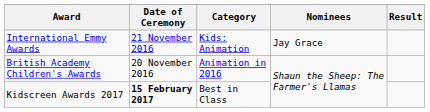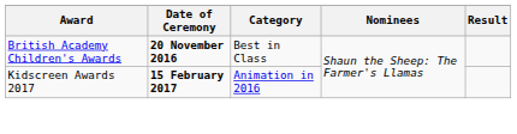- row: International Emmy Awards | 21 November 2016 | Kids: Animation | Jay Grace
British Academy Children's Awards | Date of Ceremony: normal -> bold
British Academy Children's Awards | Category: Animation in 2016 -> Best in Class
Kidscreen Awards 2017 | Category: Best in Class -> Animation in 2016
